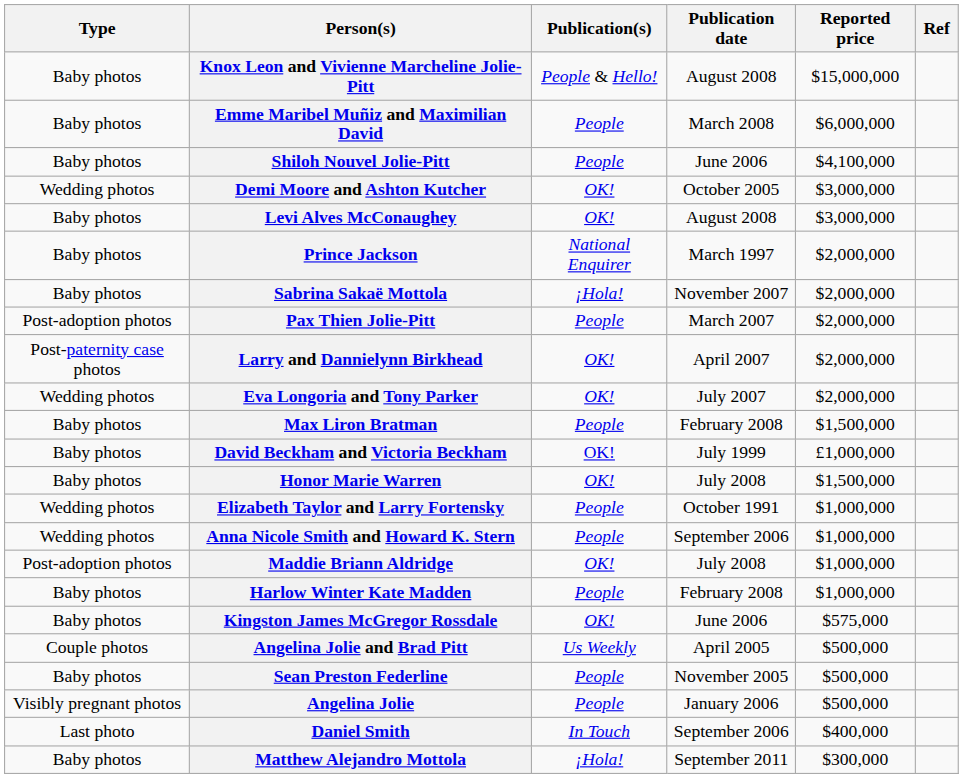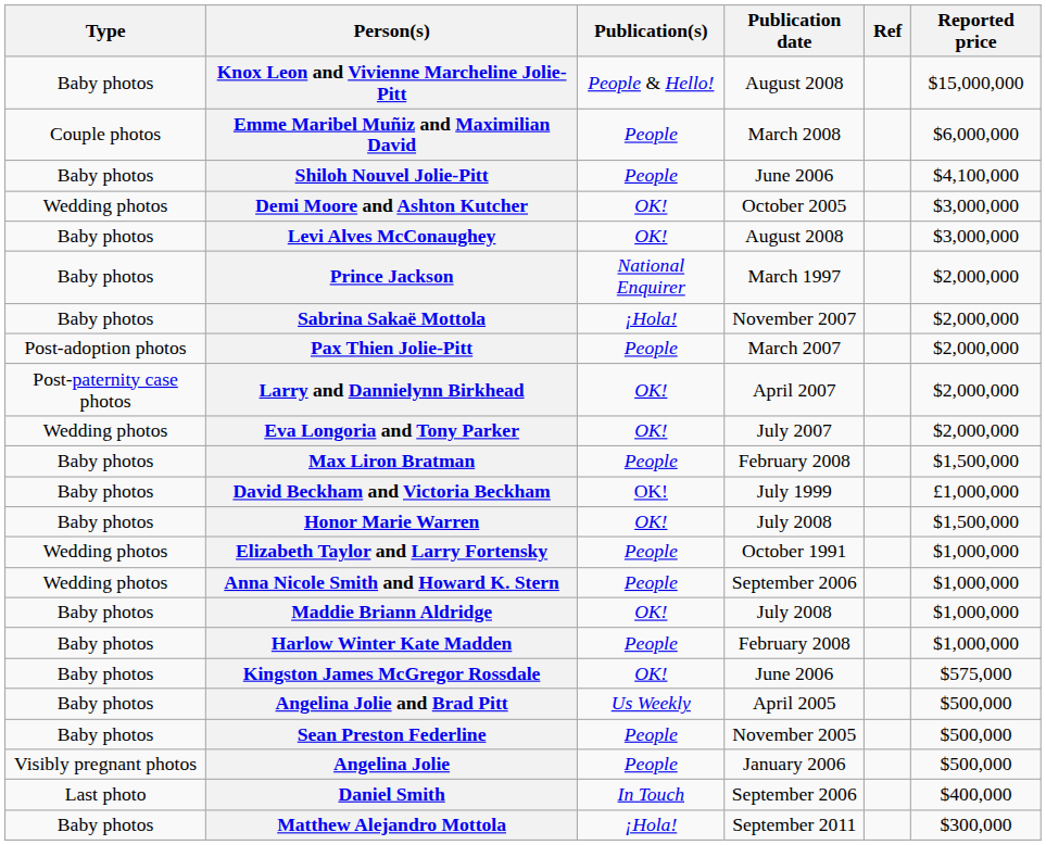columns swapped: Reported price <-> Ref
Emme Maribel Muñiz and Maximilian David | Type: Baby photos -> Couple photos
Maddie Briann Aldridge | Type: Post-adoption photos -> Baby photos
Angelina Jolie and Brad Pitt | Type: Couple photos -> Baby photos
